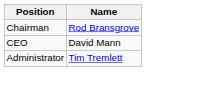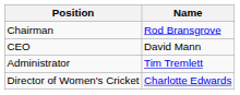+ row: Director of Women's Cricket | Charlotte Edwards
